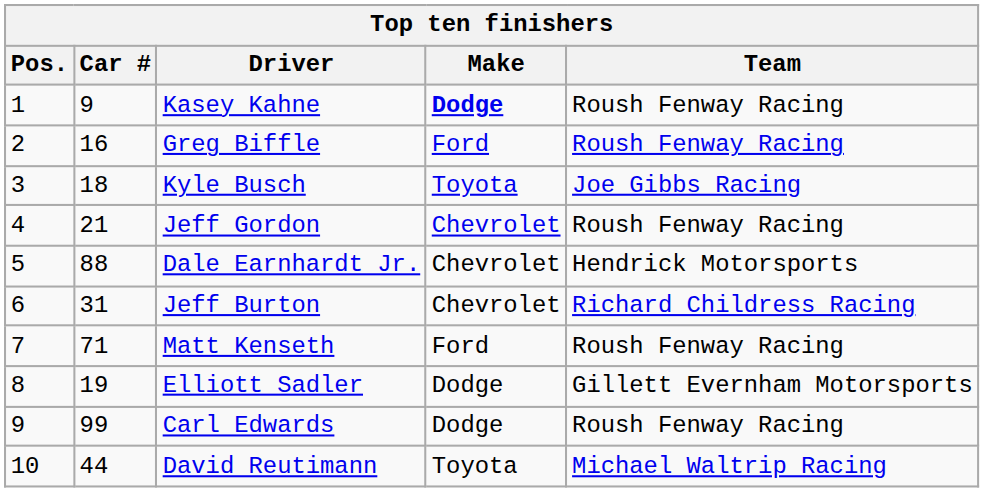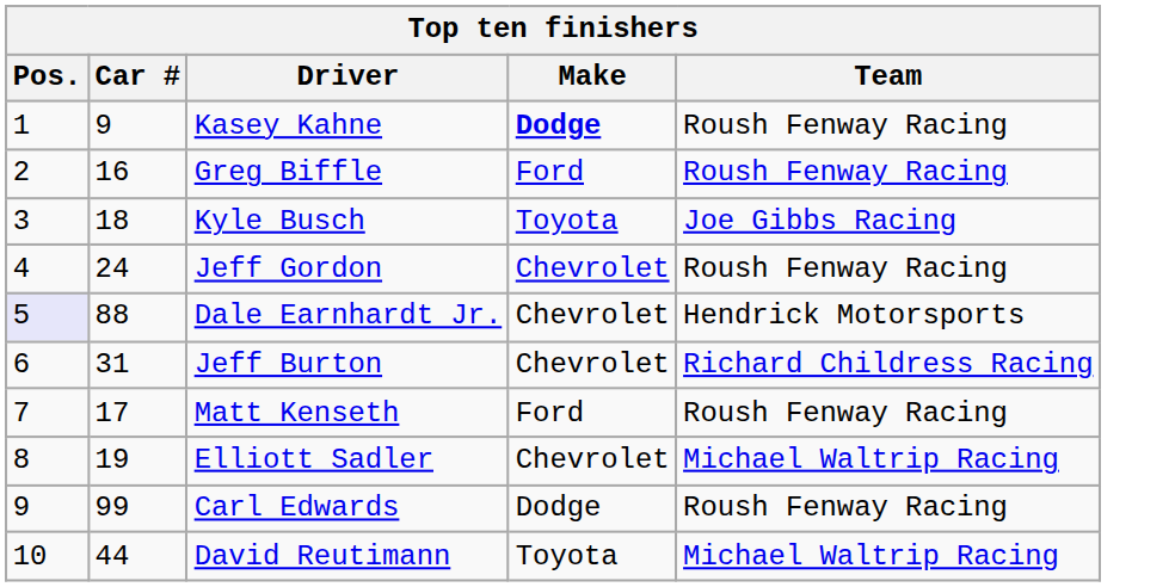Jeff Gordon | Car #: 21 -> 24
Dale Earnhardt Jr. | Pos.: no background -> lavender background
Matt Kenseth | Car #: 71 -> 17
Elliott Sadler | Make: Dodge -> Chevrolet
Elliott Sadler | Team: Gillett Evernham Motorsports -> Michael Waltrip Racing
